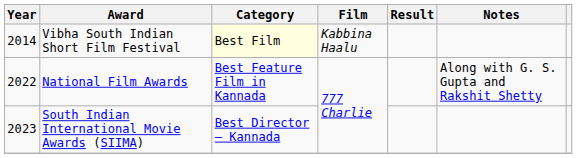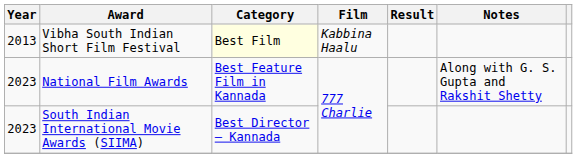Vibha South Indian Short Film Festival | Year: 2014 -> 2013
National Film Awards | Year: 2022 -> 2023
